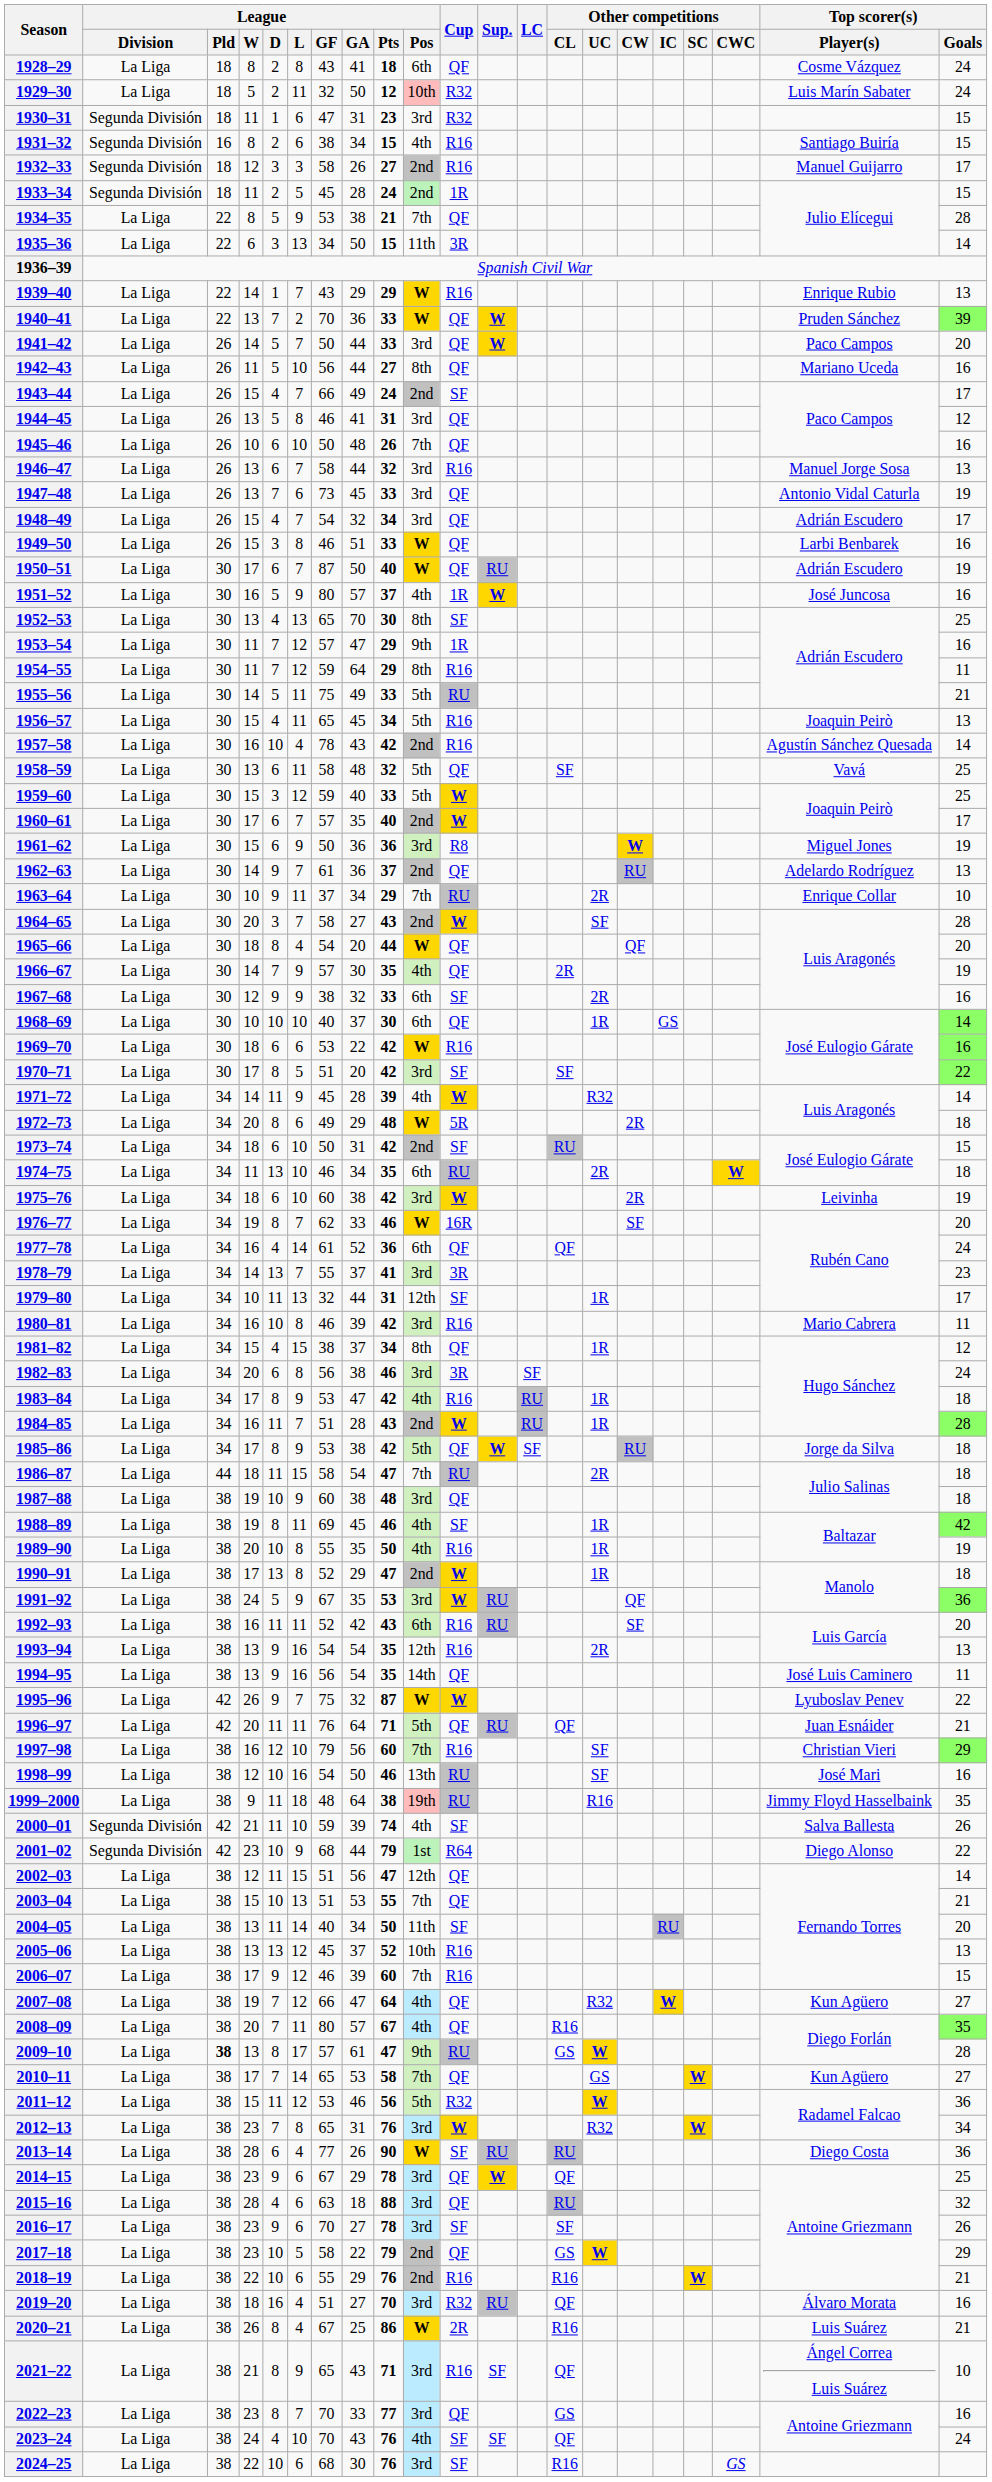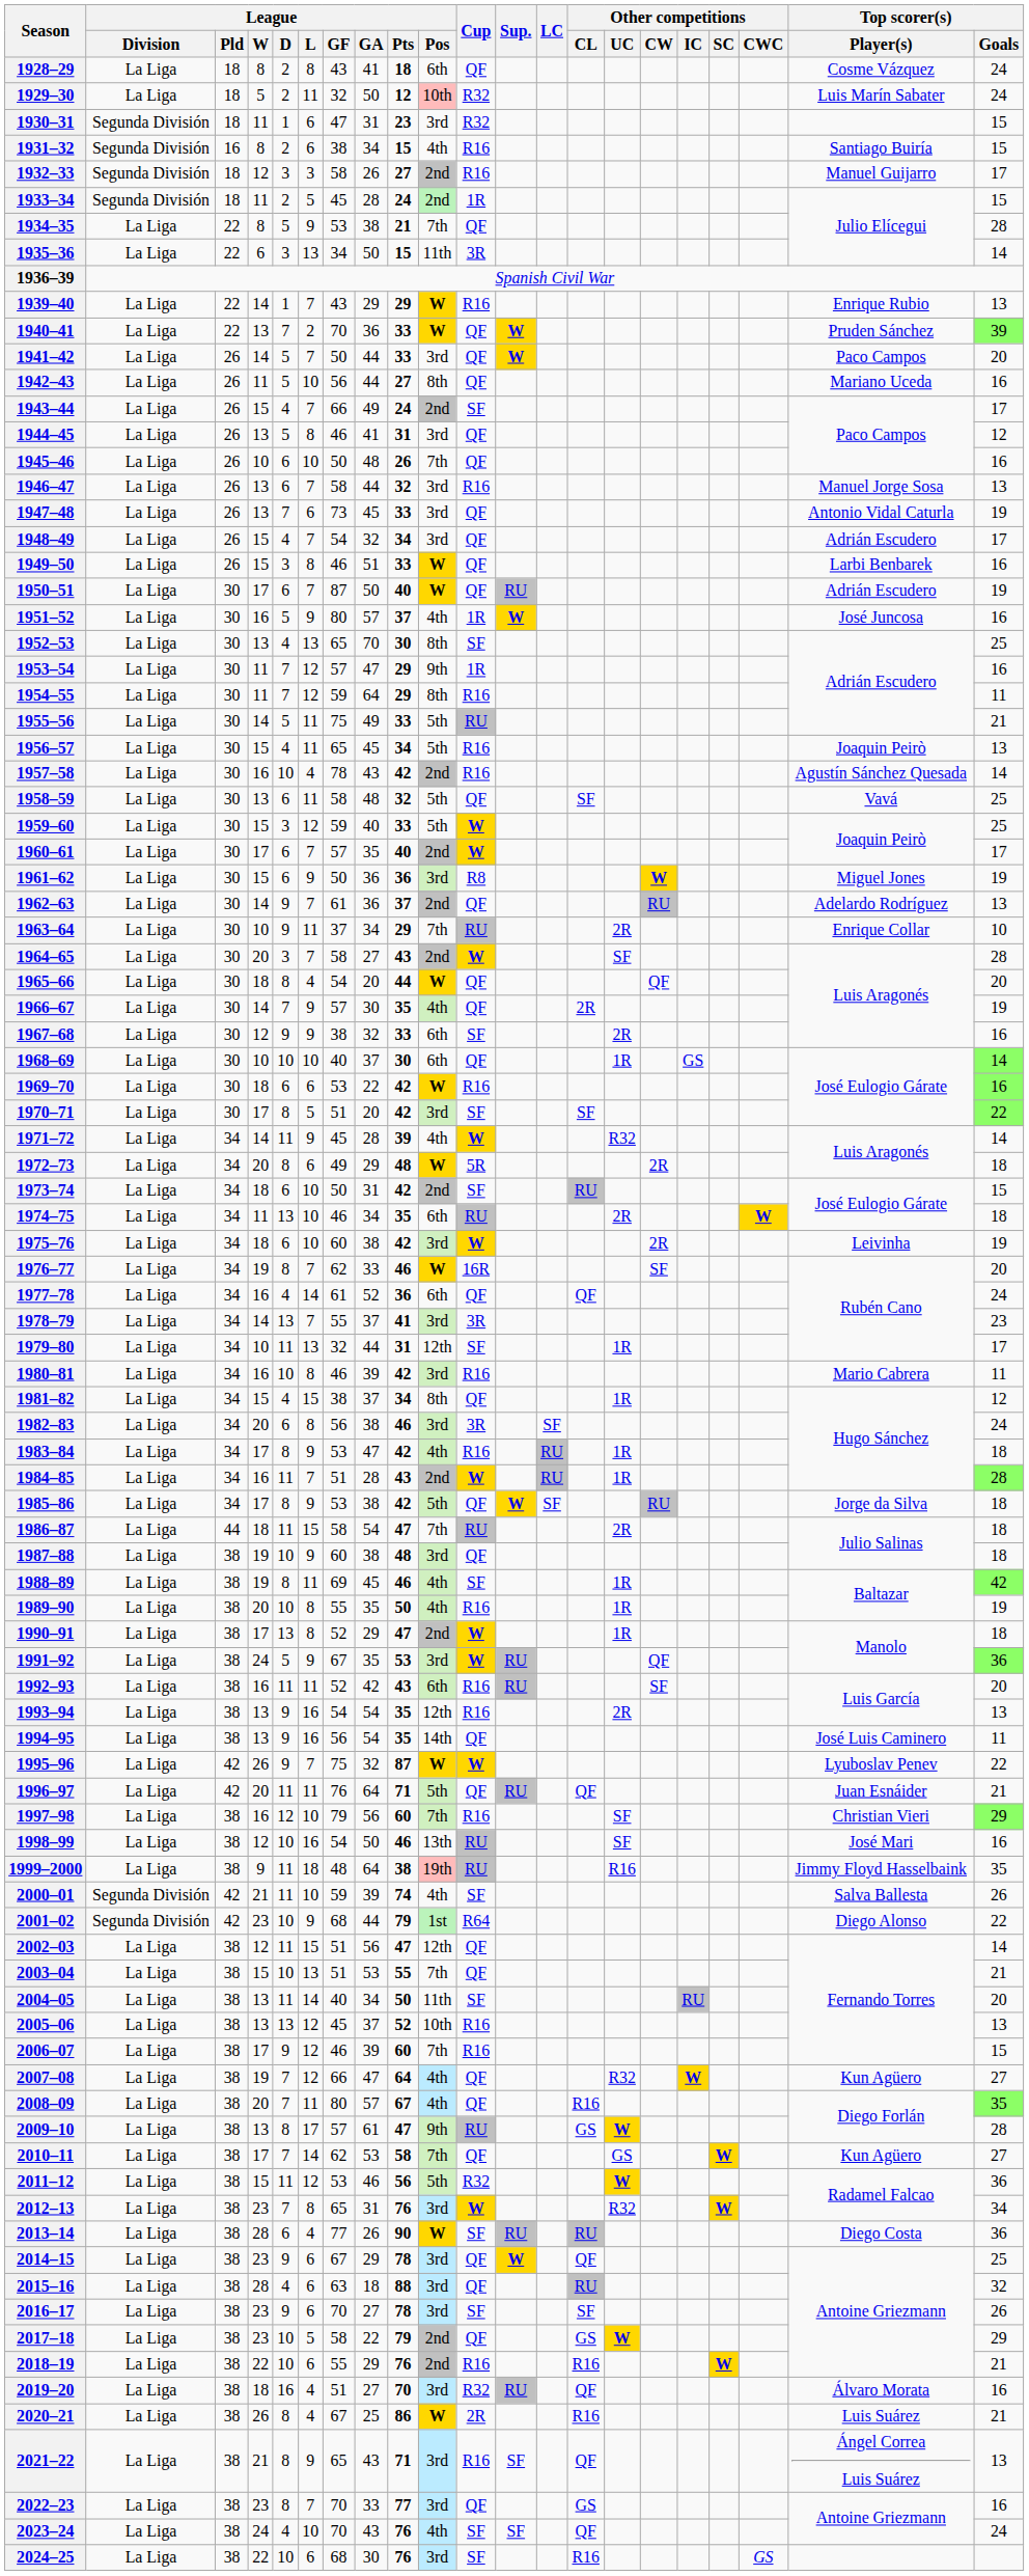2009–10 | League / Pld: bold -> normal
2010–11 | League / GF: 65 -> 62
2021–22 | Top scorer(s) / Goals: 10 -> 13
